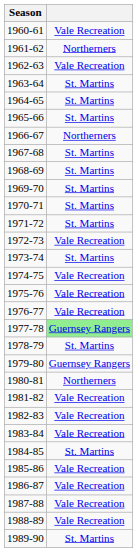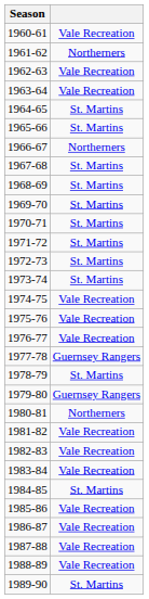1963-64 | column 2: St. Martins -> Vale Recreation
1972-73 | column 2: Vale Recreation -> St. Martins
1977-78 | column 2: lightgreen background -> no background
